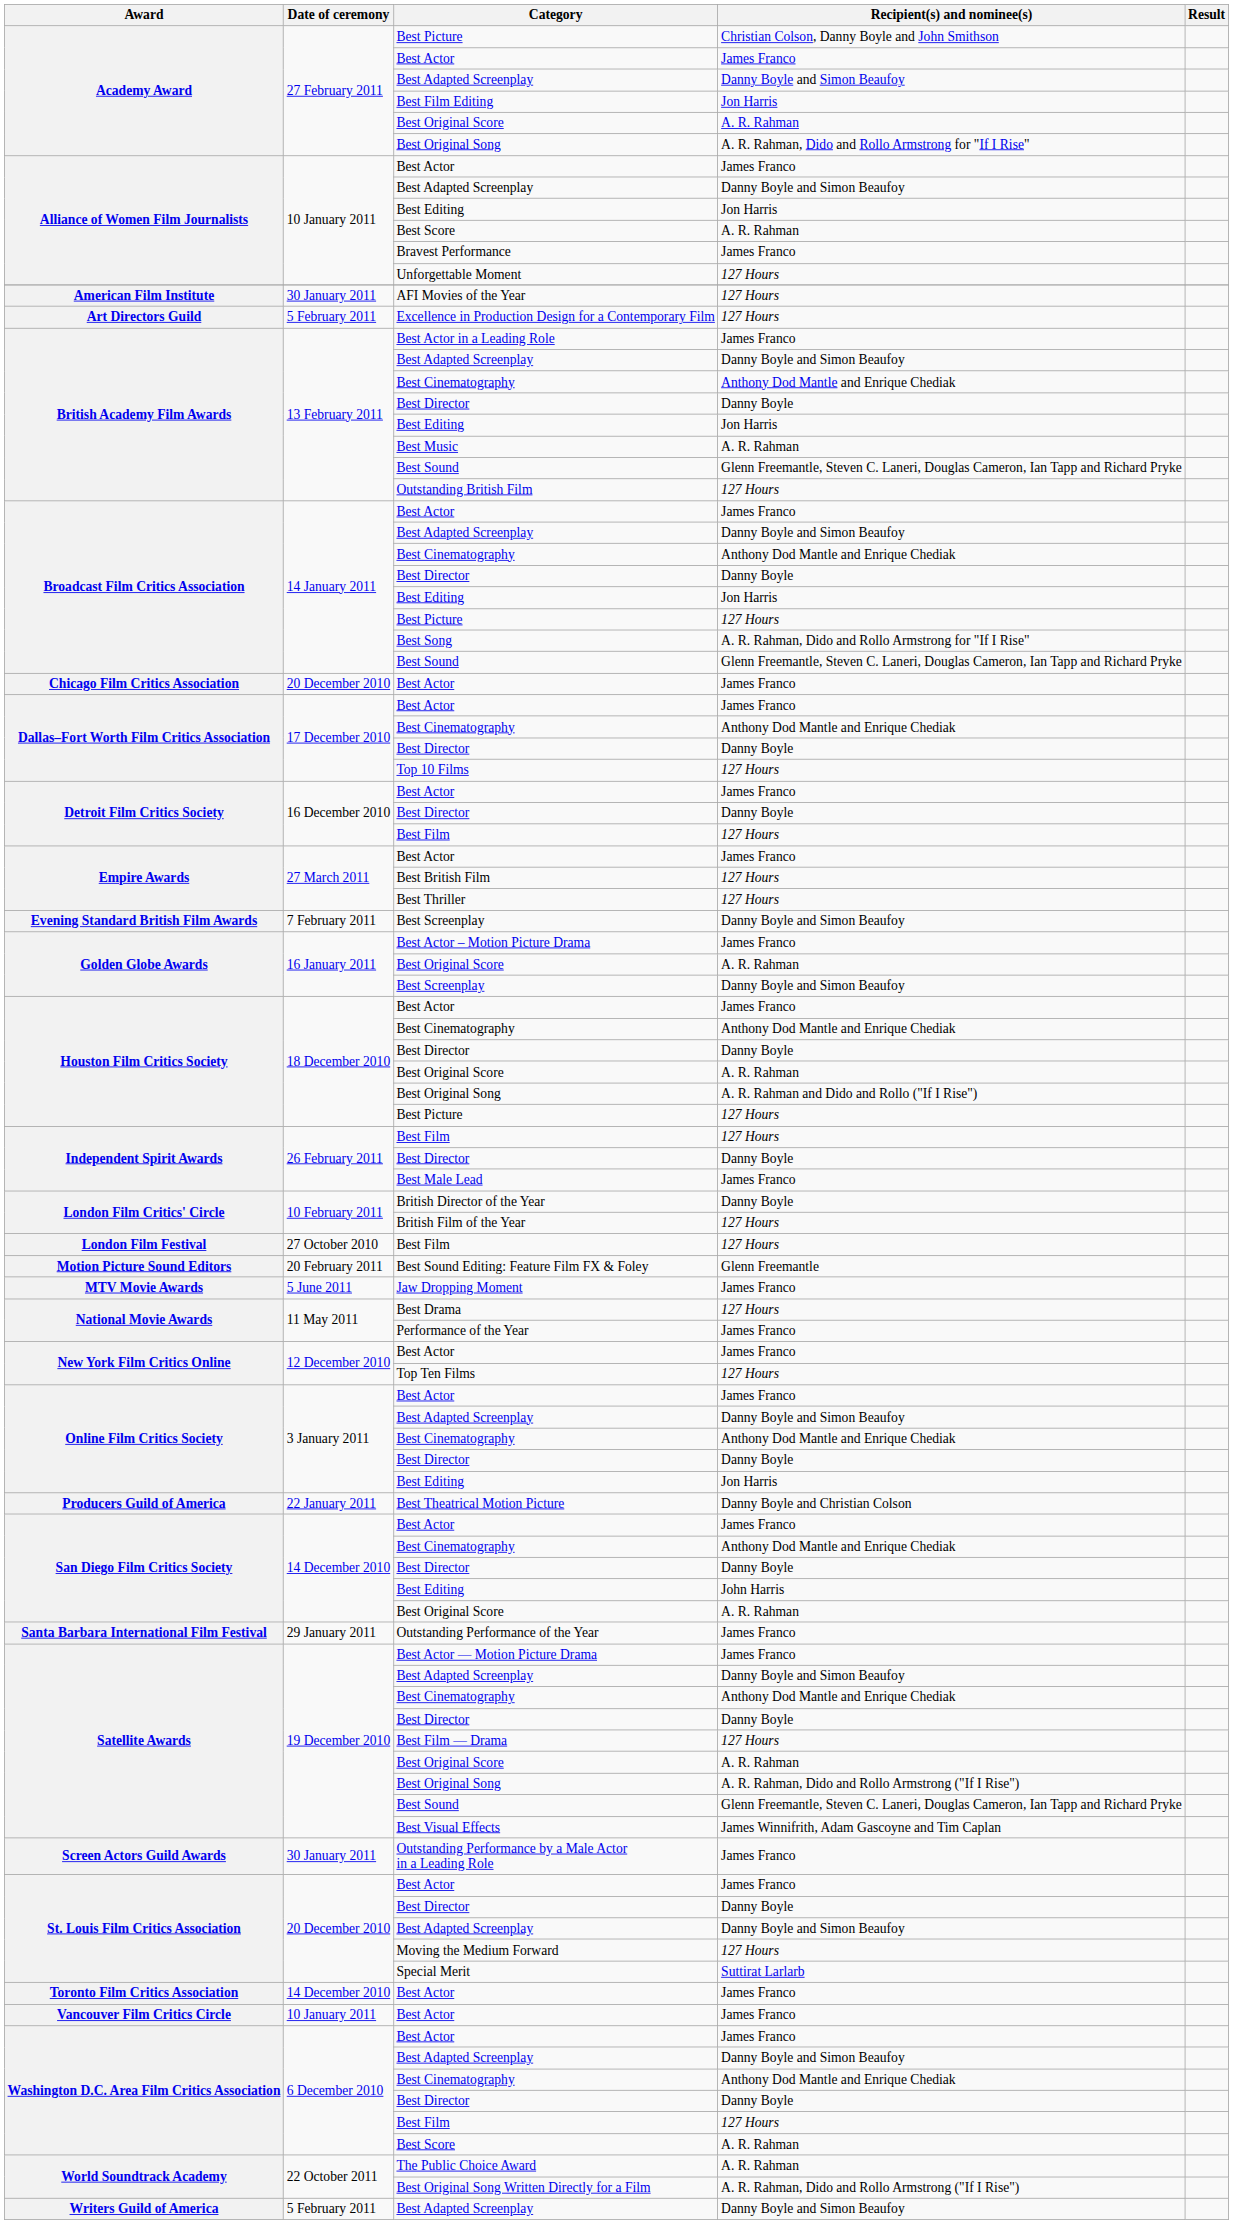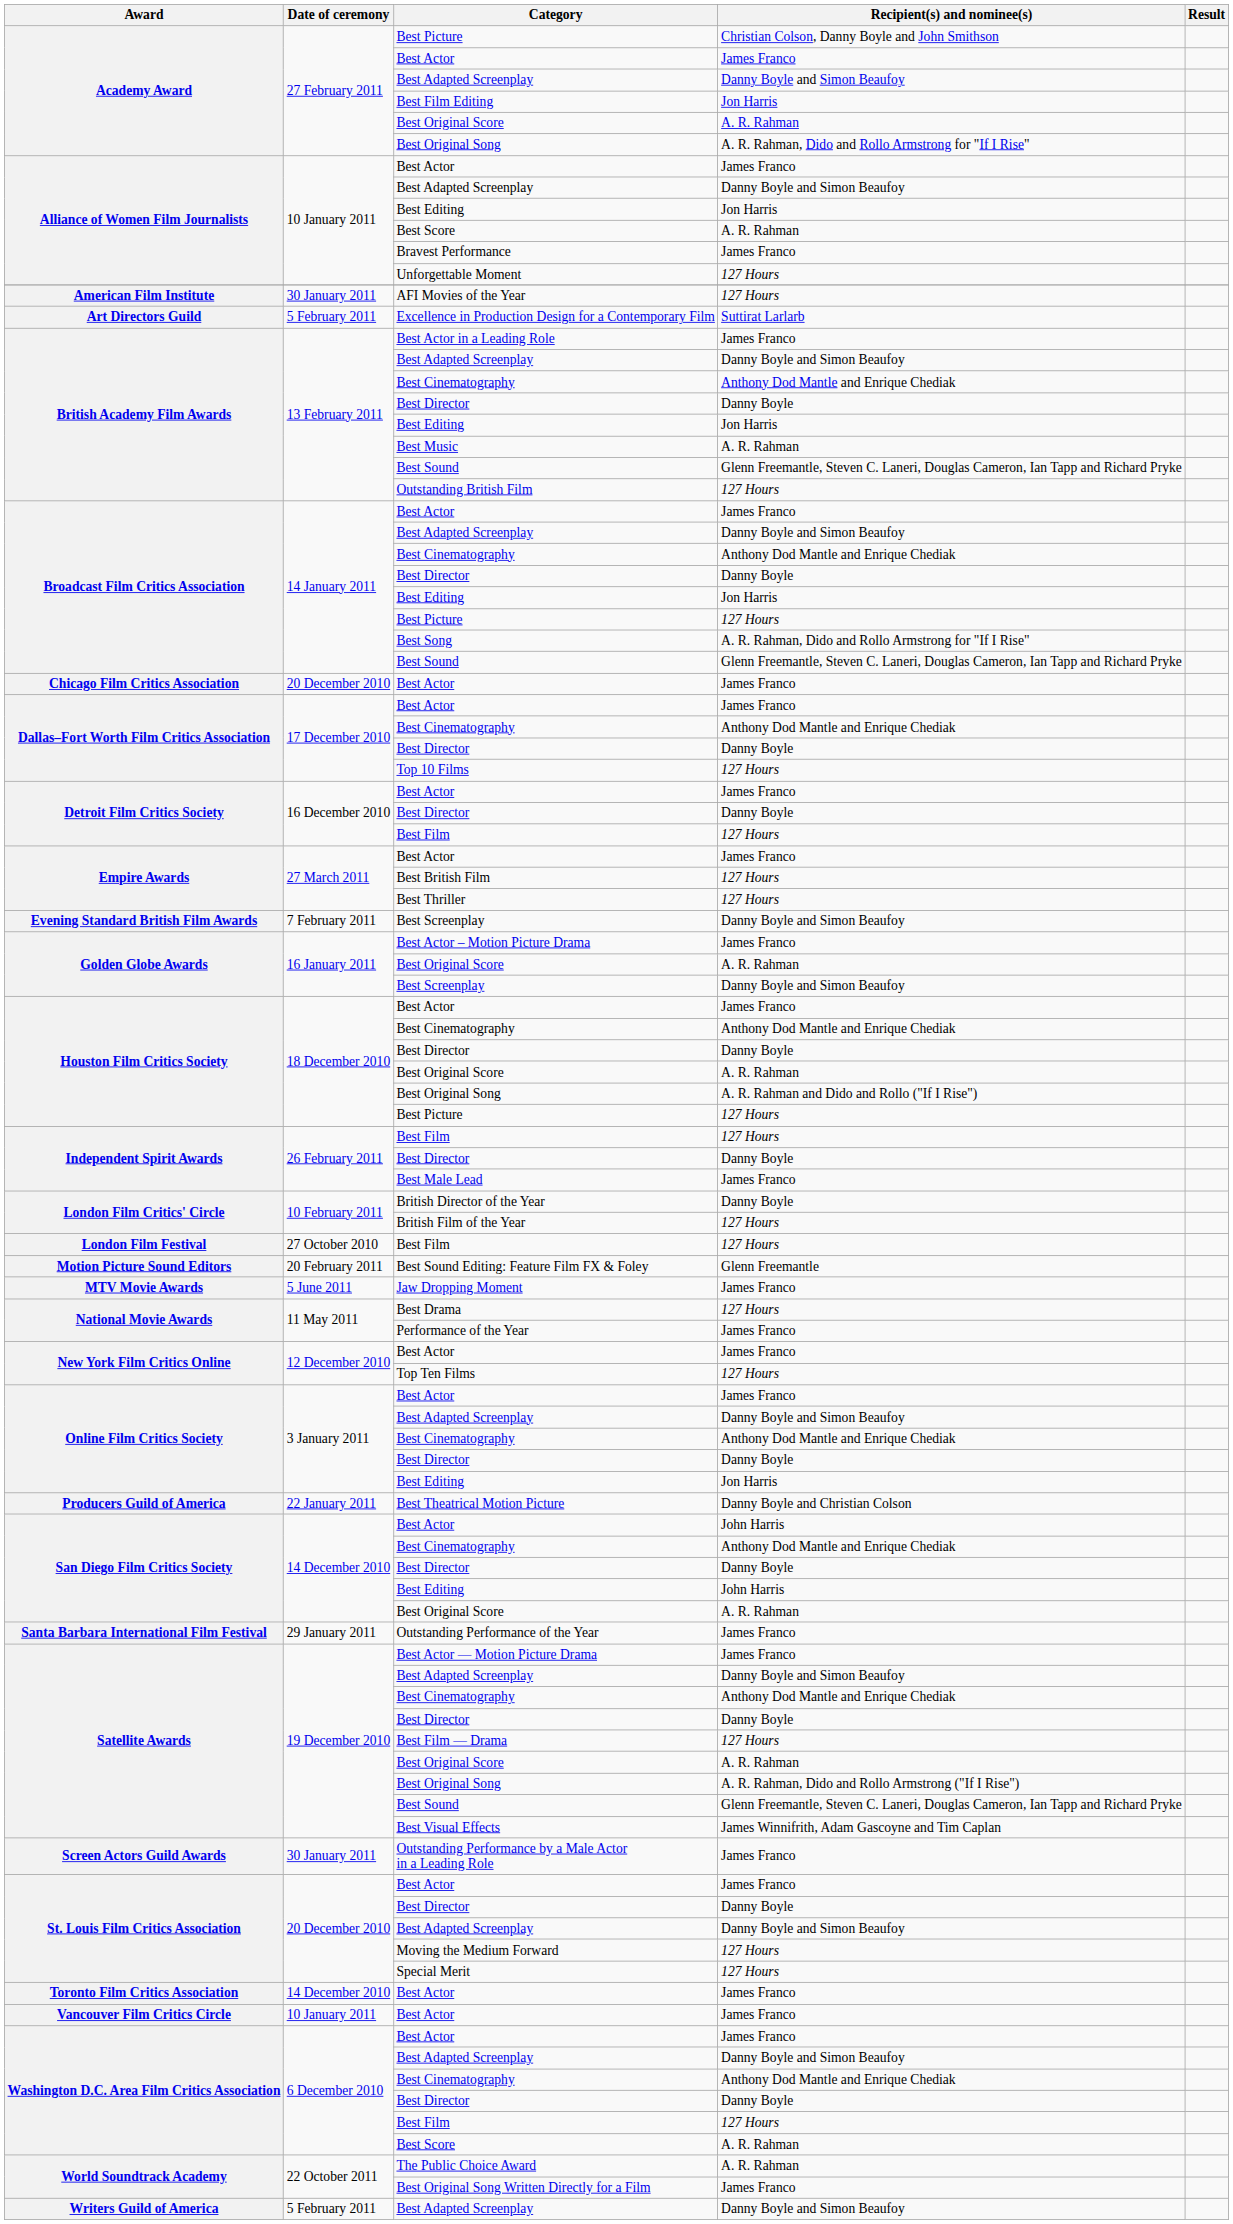Excellence in Production Design for a Contemporary Film | Recipient(s) and nominee(s): 127 Hours -> Suttirat Larlarb
San Diego Film Critics Society / Best Actor | Recipient(s) and nominee(s): James Franco -> John Harris
Special Merit | Recipient(s) and nominee(s): Suttirat Larlarb -> 127 Hours
Best Original Song Written Directly for a Film | Recipient(s) and nominee(s): A. R. Rahman, Dido and Rollo Armstrong ("If I Rise") -> James Franco
